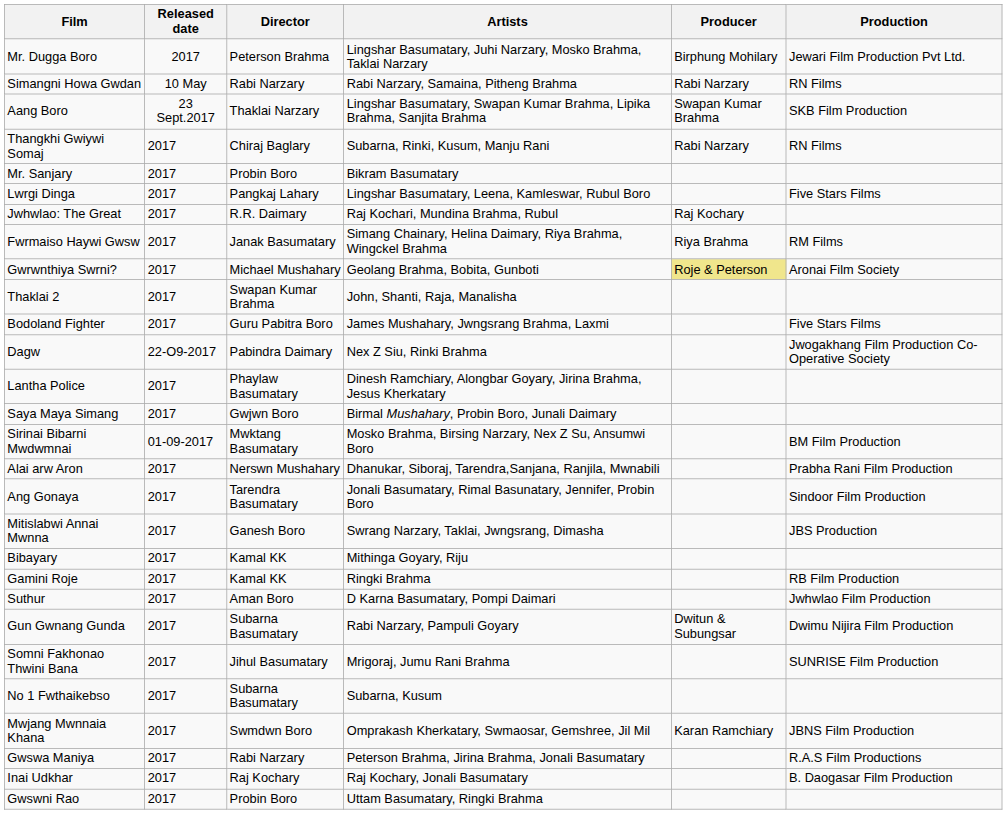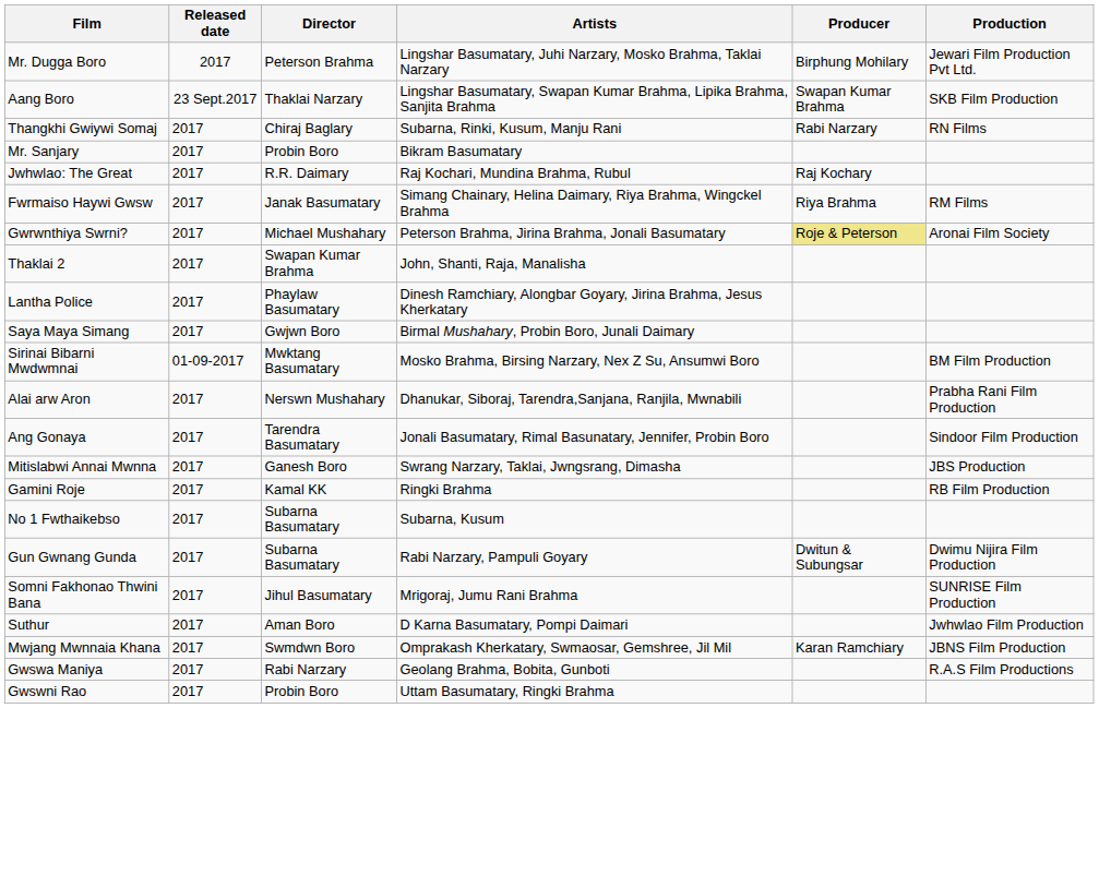- row: Simangni Howa Gwdan | 10 May | Rabi Narzary | Rabi Narzary, Samaina, Pitheng Brahma | Rabi Narzary | RN Films
- row: Lwrgi Dinga | 2017 | Pangkaj Lahary | Lingshar Basumatary, Leena, Kamleswar, Rubul Boro | Five Stars Films
Gwrwnthiya Swrni? | Artists: Geolang Brahma, Bobita, Gunboti -> Peterson Brahma, Jirina Brahma, Jonali Basumatary
- row: Bodoland Fighter | 2017 | Guru Pabitra Boro | James Mushahary, Jwngsrang Brahma, Laxmi | Five Stars Films
- row: Dagw | 22-O9-2017 | Pabindra Daimary | Nex Z Siu, Rinki Brahma | Jwogakhang Film Production Co-Operative Society
- row: Bibayary | 2017 | Kamal KK | Mithinga Goyary, Riju
rows swapped: Suthur <-> No 1 Fwthaikebso
Gwswa Maniya | Artists: Peterson Brahma, Jirina Brahma, Jonali Basumatary -> Geolang Brahma, Bobita, Gunboti
- row: Inai Udkhar | 2017 | Raj Kochary | Raj Kochary, Jonali Basumatary | B. Daogasar Film Production
